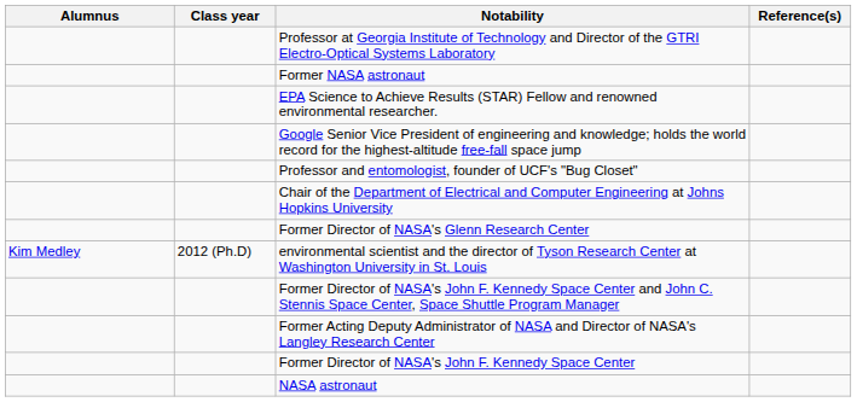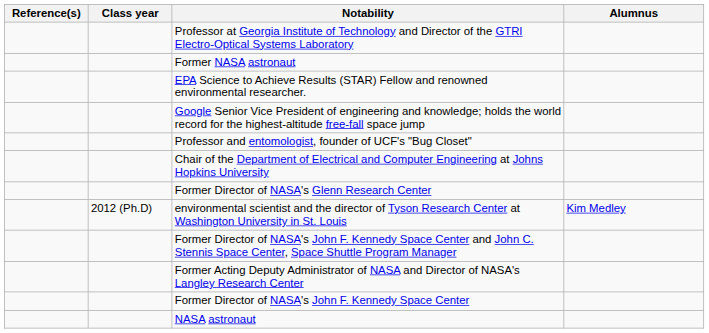columns swapped: Alumnus <-> Reference(s)
